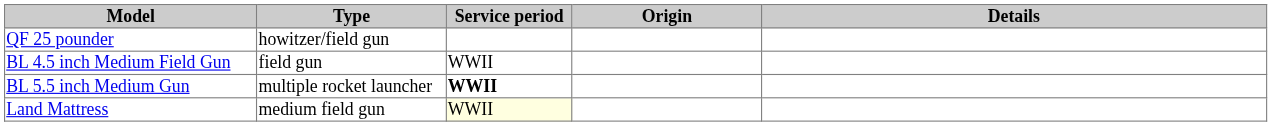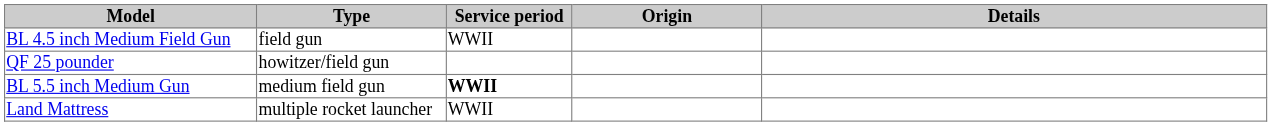rows swapped: QF 25 pounder <-> BL 4.5 inch Medium Field Gun
BL 5.5 inch Medium Gun | Type: multiple rocket launcher -> medium field gun
Land Mattress | Type: medium field gun -> multiple rocket launcher
Land Mattress | Service period: lightyellow background -> no background
